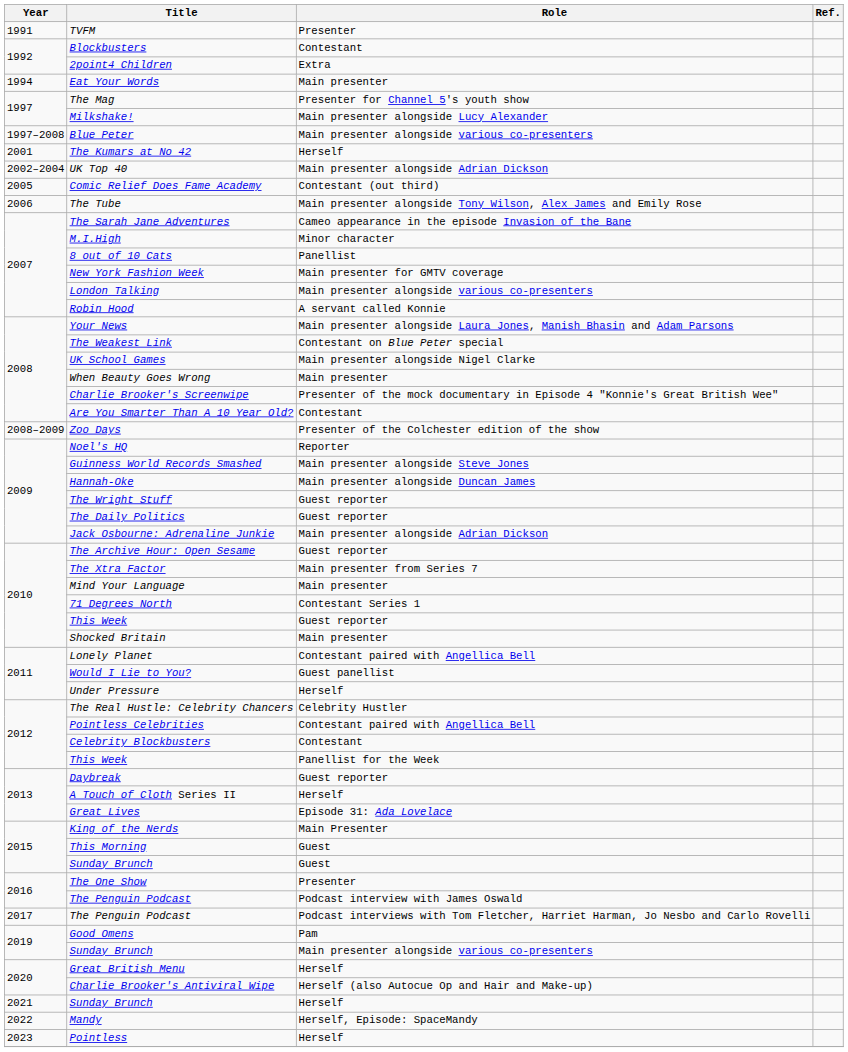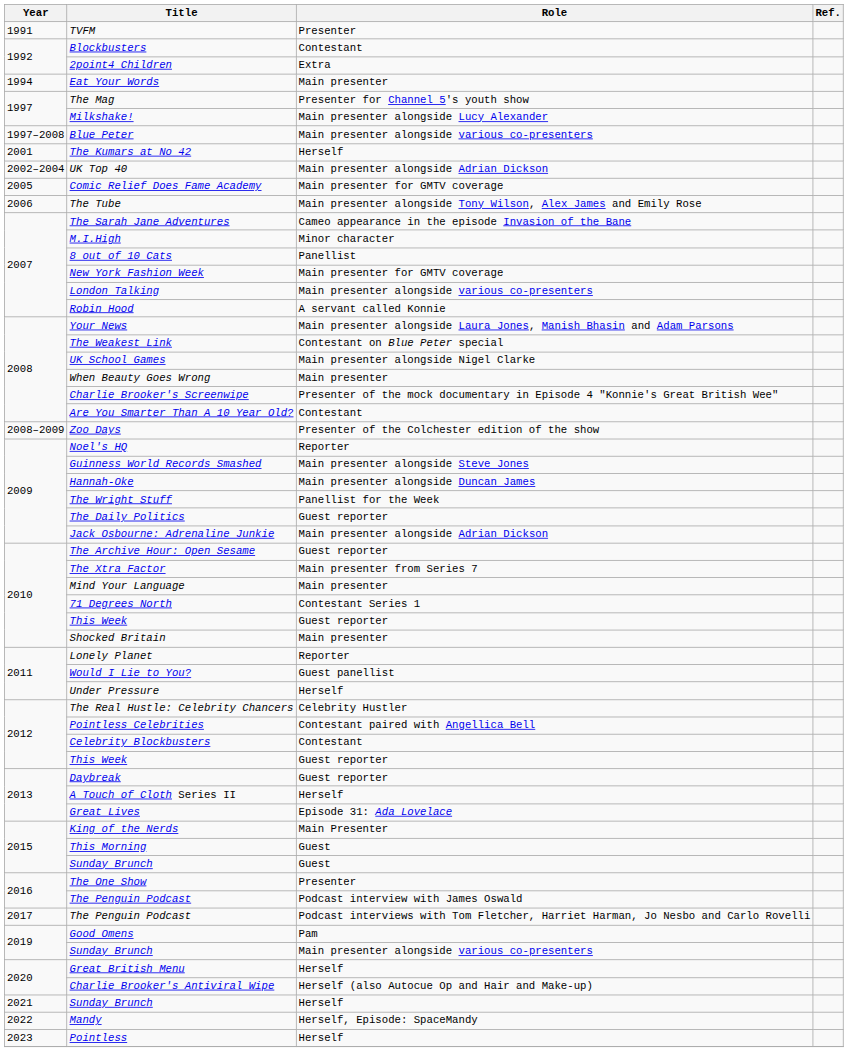Comic Relief Does Fame Academy | Role: Contestant (out third) -> Main presenter for GMTV coverage
The Wright Stuff | Role: Guest reporter -> Panellist for the Week
Lonely Planet | Role: Contestant paired with Angellica Bell -> Reporter
2012 / This Week | Role: Panellist for the Week -> Guest reporter
